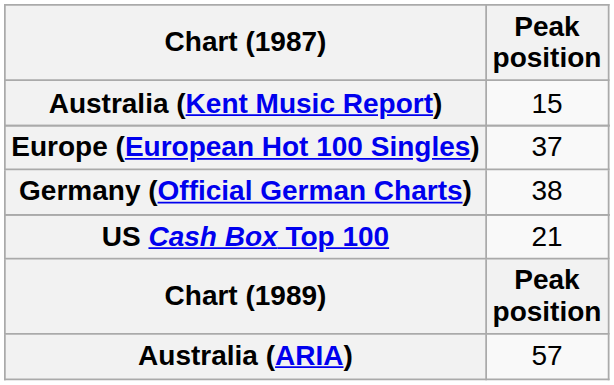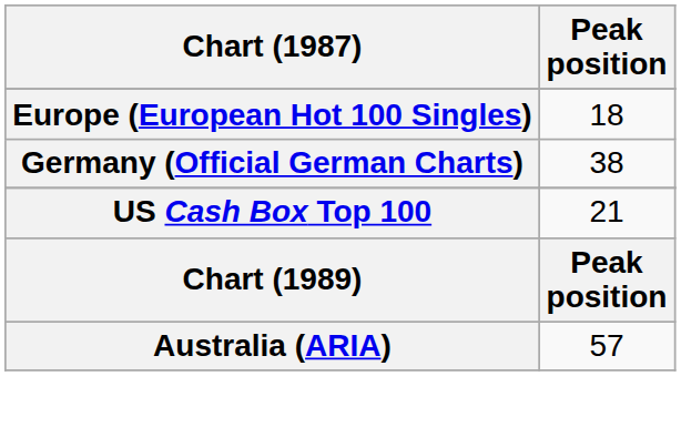- row: Australia (Kent Music Report) | 15
Europe (European Hot 100 Singles) | Peak position: 37 -> 18
